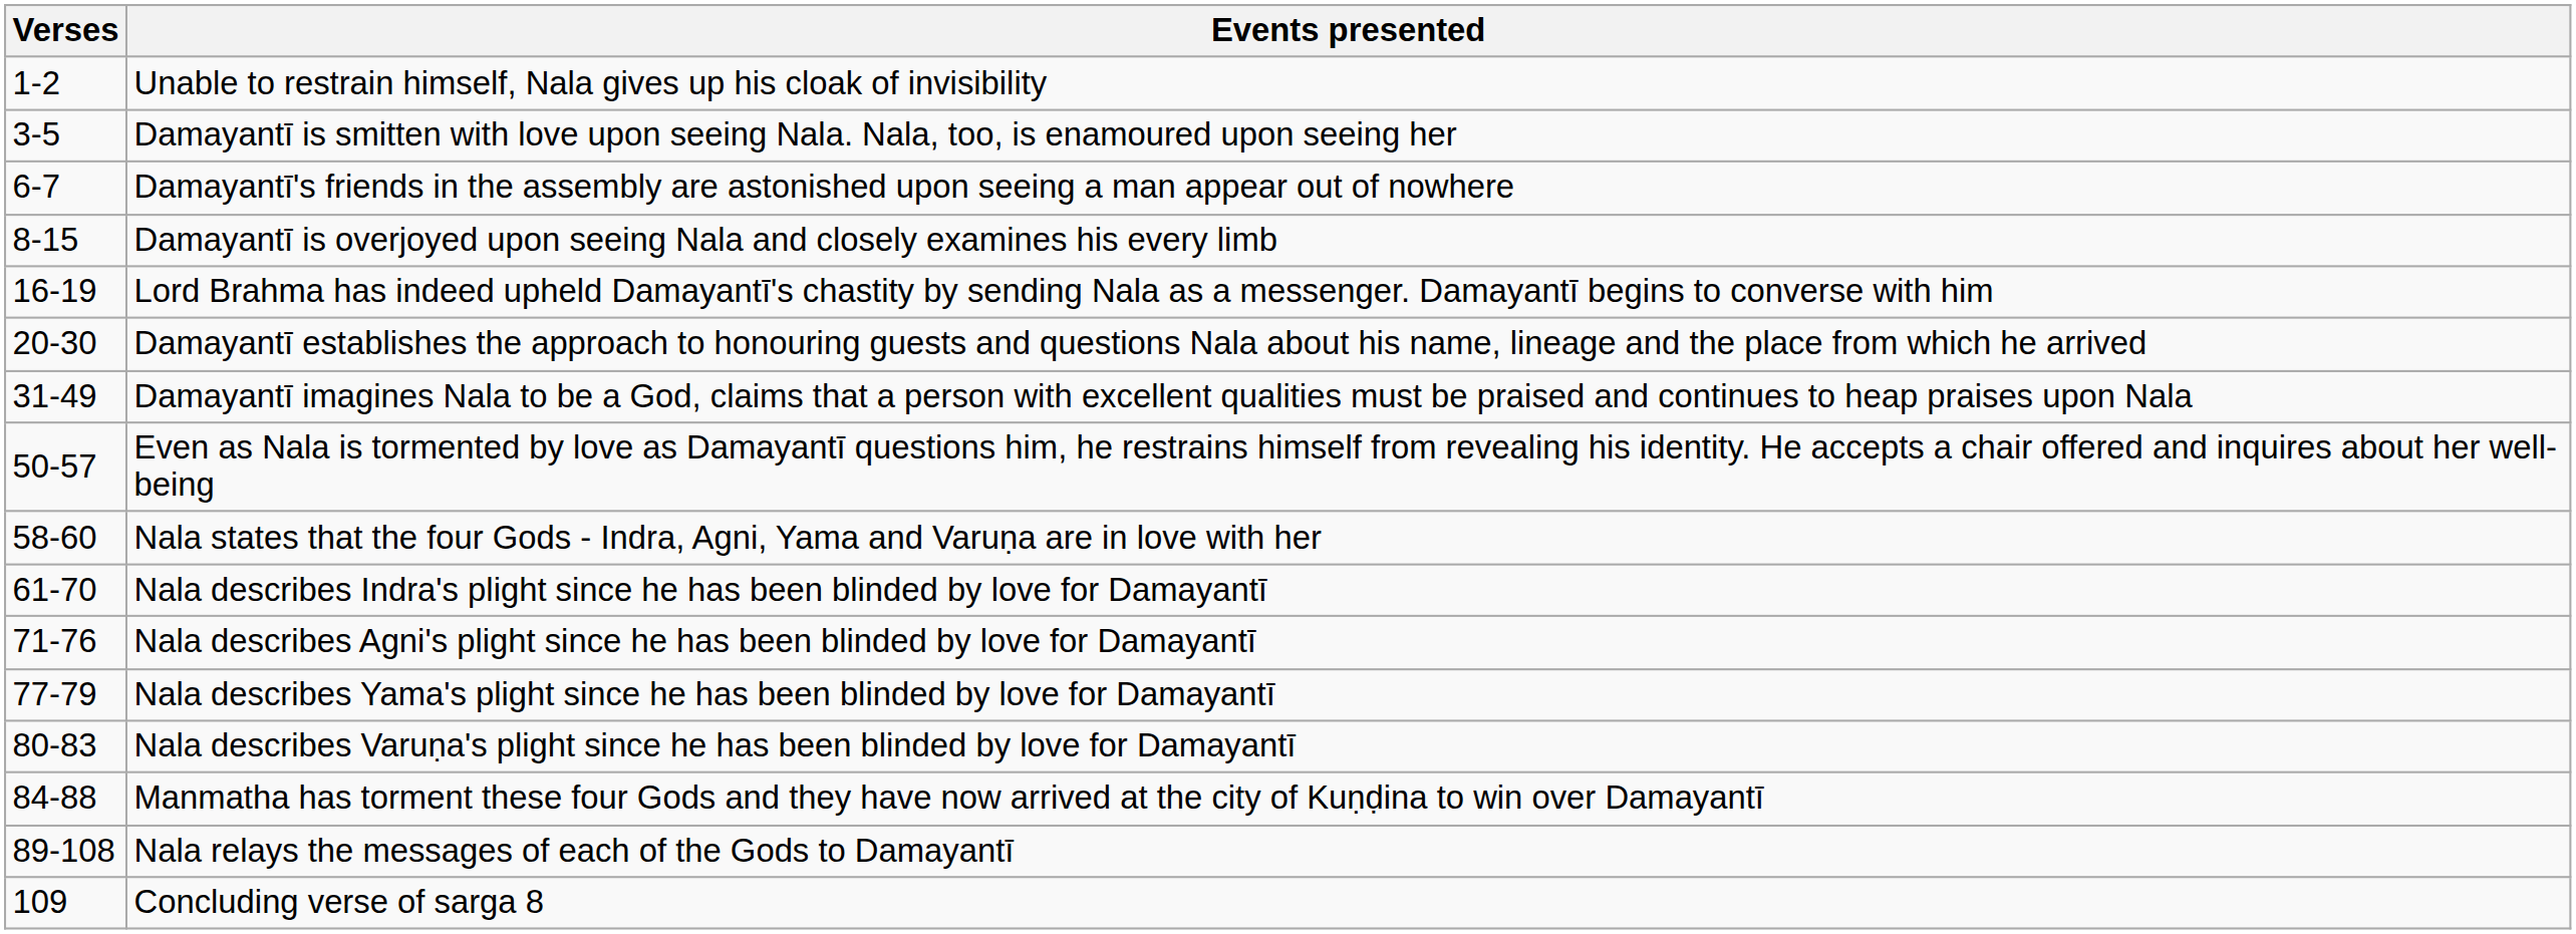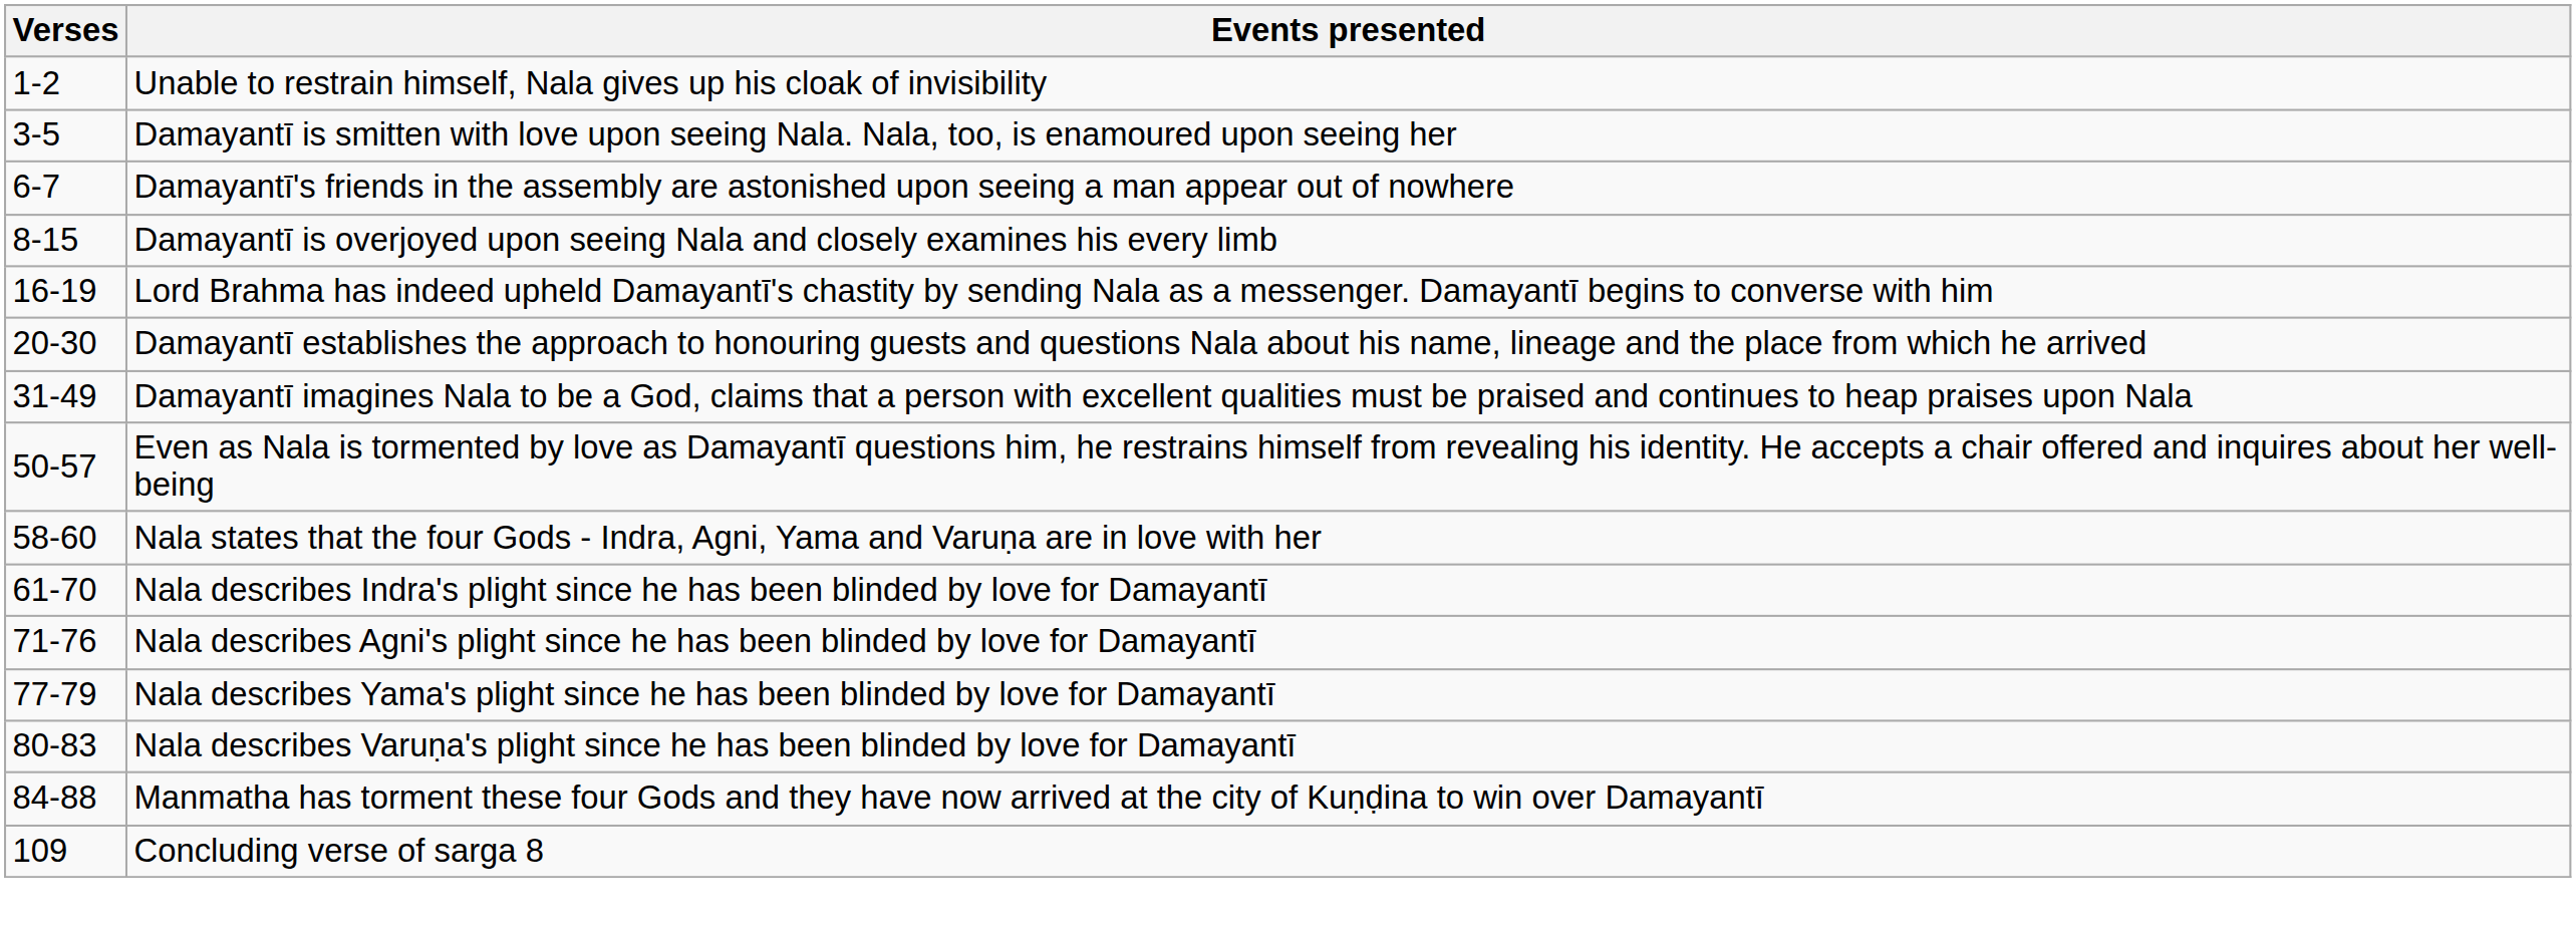- row: 89-108 | Nala relays the messages of each of the Gods to Damayantī
